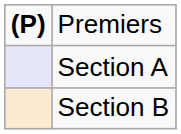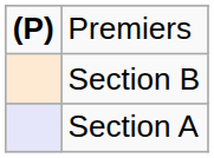rows swapped: Section A <-> Section B
